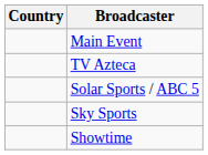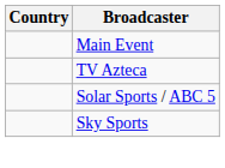- row: Showtime
